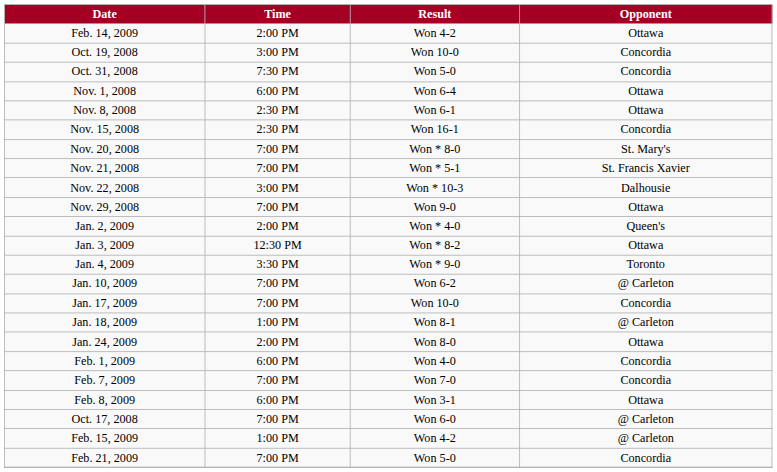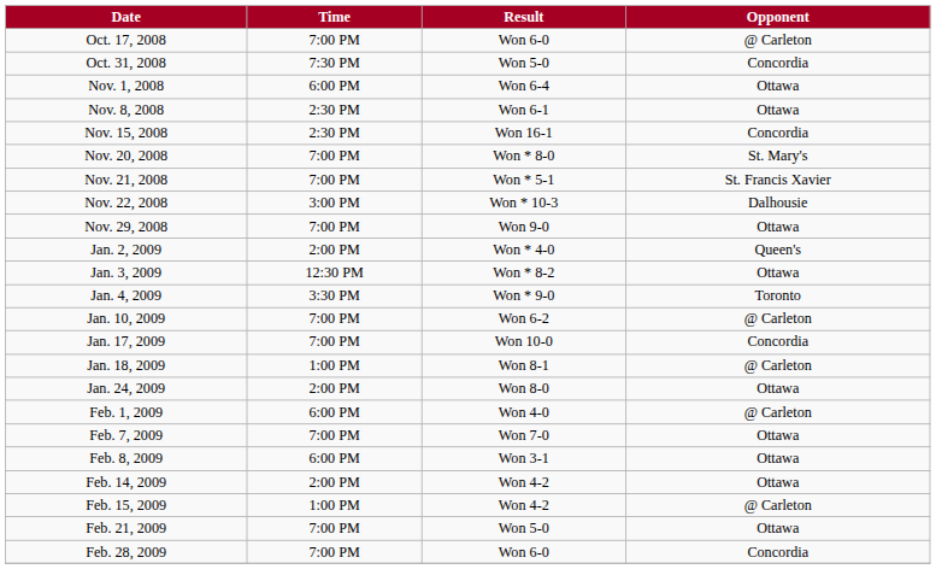rows swapped: Oct. 17, 2008 <-> Feb. 14, 2009
- row: Oct. 19, 2008 | 3:00 PM | Won 10-0 | Concordia
Feb. 1, 2009 | Opponent: Concordia -> @ Carleton
Feb. 7, 2009 | Opponent: Concordia -> Ottawa
Feb. 21, 2009 | Opponent: Concordia -> Ottawa
+ row: Feb. 28, 2009 | 7:00 PM | Won 6-0 | Concordia
